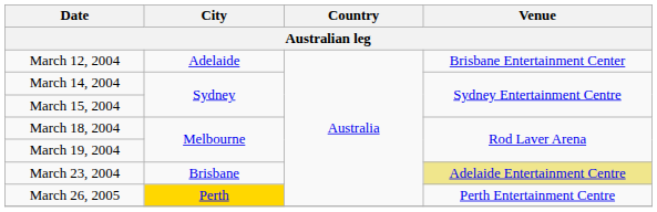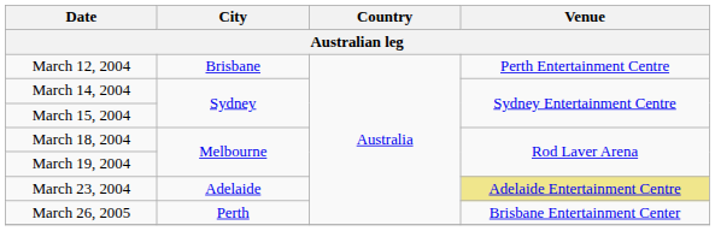March 12, 2004 | City: Adelaide -> Brisbane
March 12, 2004 | Venue: Brisbane Entertainment Center -> Perth Entertainment Centre
March 23, 2004 | City: Brisbane -> Adelaide
March 26, 2005 | City: gold background -> no background
March 26, 2005 | Venue: Perth Entertainment Centre -> Brisbane Entertainment Center
